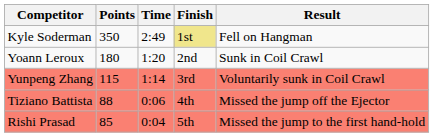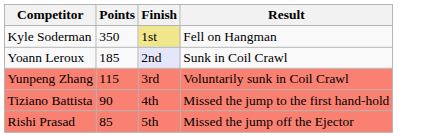- column: Time | 2:49 | 1:20 | 1:14 | 0:06 | 0:04
Yoann Leroux | Points: 180 -> 185
Yoann Leroux | Finish: no background -> lavender background
Tiziano Battista | Points: 88 -> 90
Tiziano Battista | Result: Missed the jump off the Ejector -> Missed the jump to the first hand-hold
Rishi Prasad | Result: Missed the jump to the first hand-hold -> Missed the jump off the Ejector
